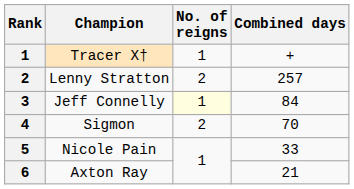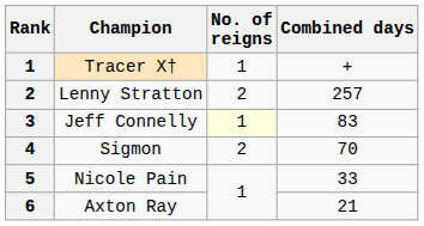Jeff Connelly | Combined days: 84 -> 83
